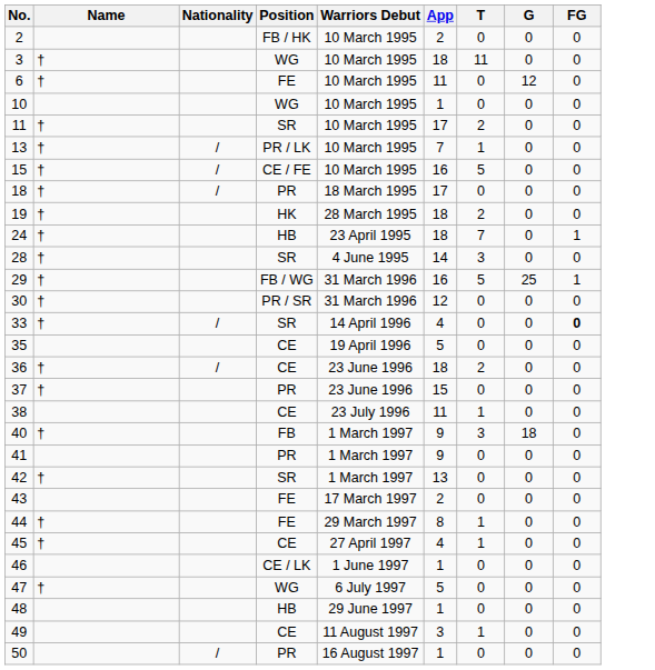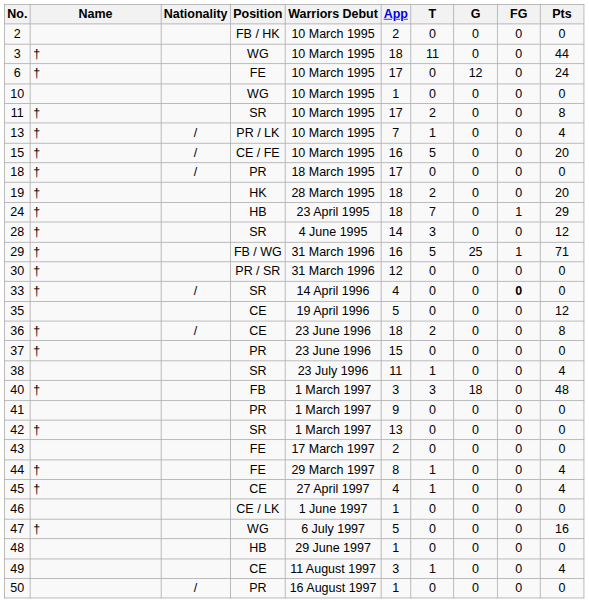+ column: Pts | 0 | 44 | 24 | 0 | 8 | 4 | 20 | 0 | 20 | 29 | 12 | 71 | 0 | 0 | 12 | 8 | 0 | 4 | 48 | 0 | 0 | 0 | 4 | 4 | 0 | 16 | 0 | 4 | 0
6 | App: 11 -> 17
38 | Position: CE -> SR
40 | App: 9 -> 3
